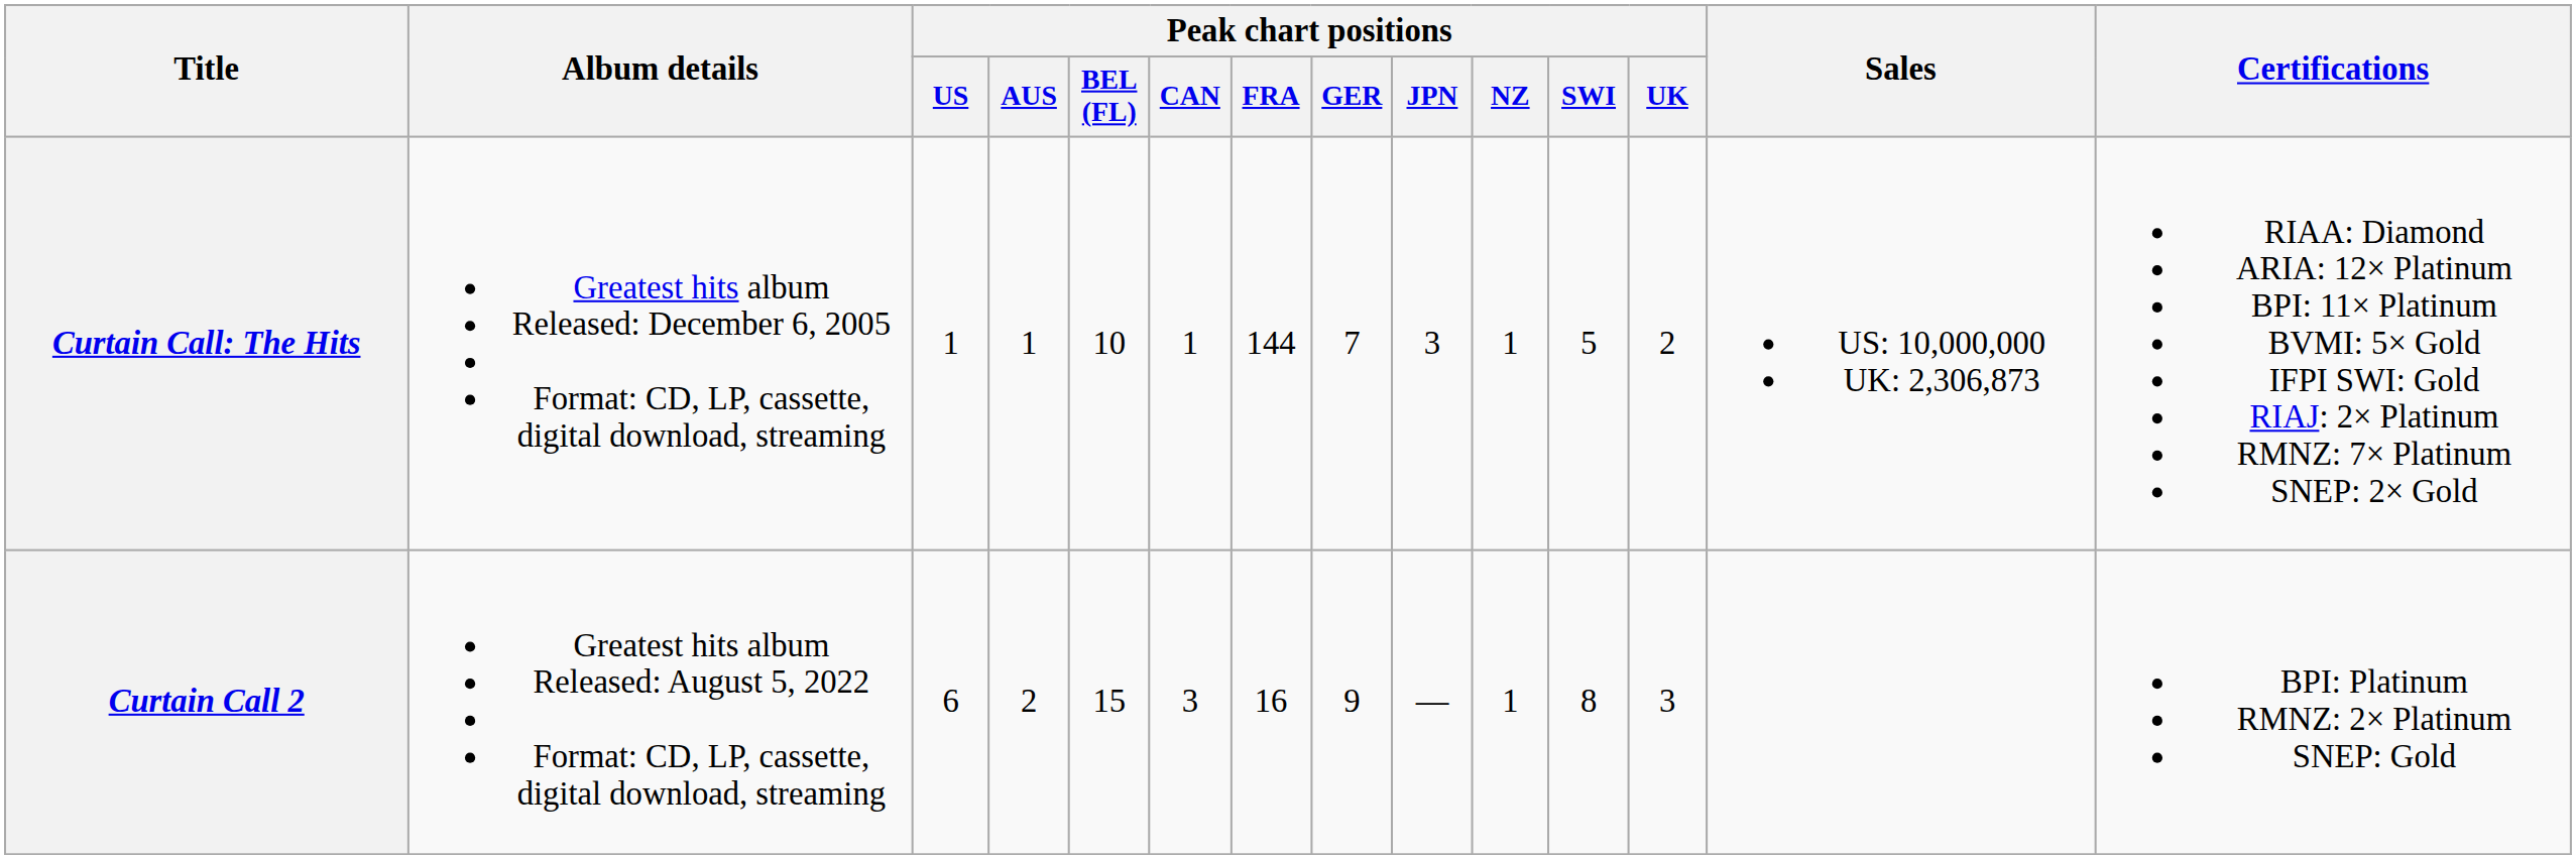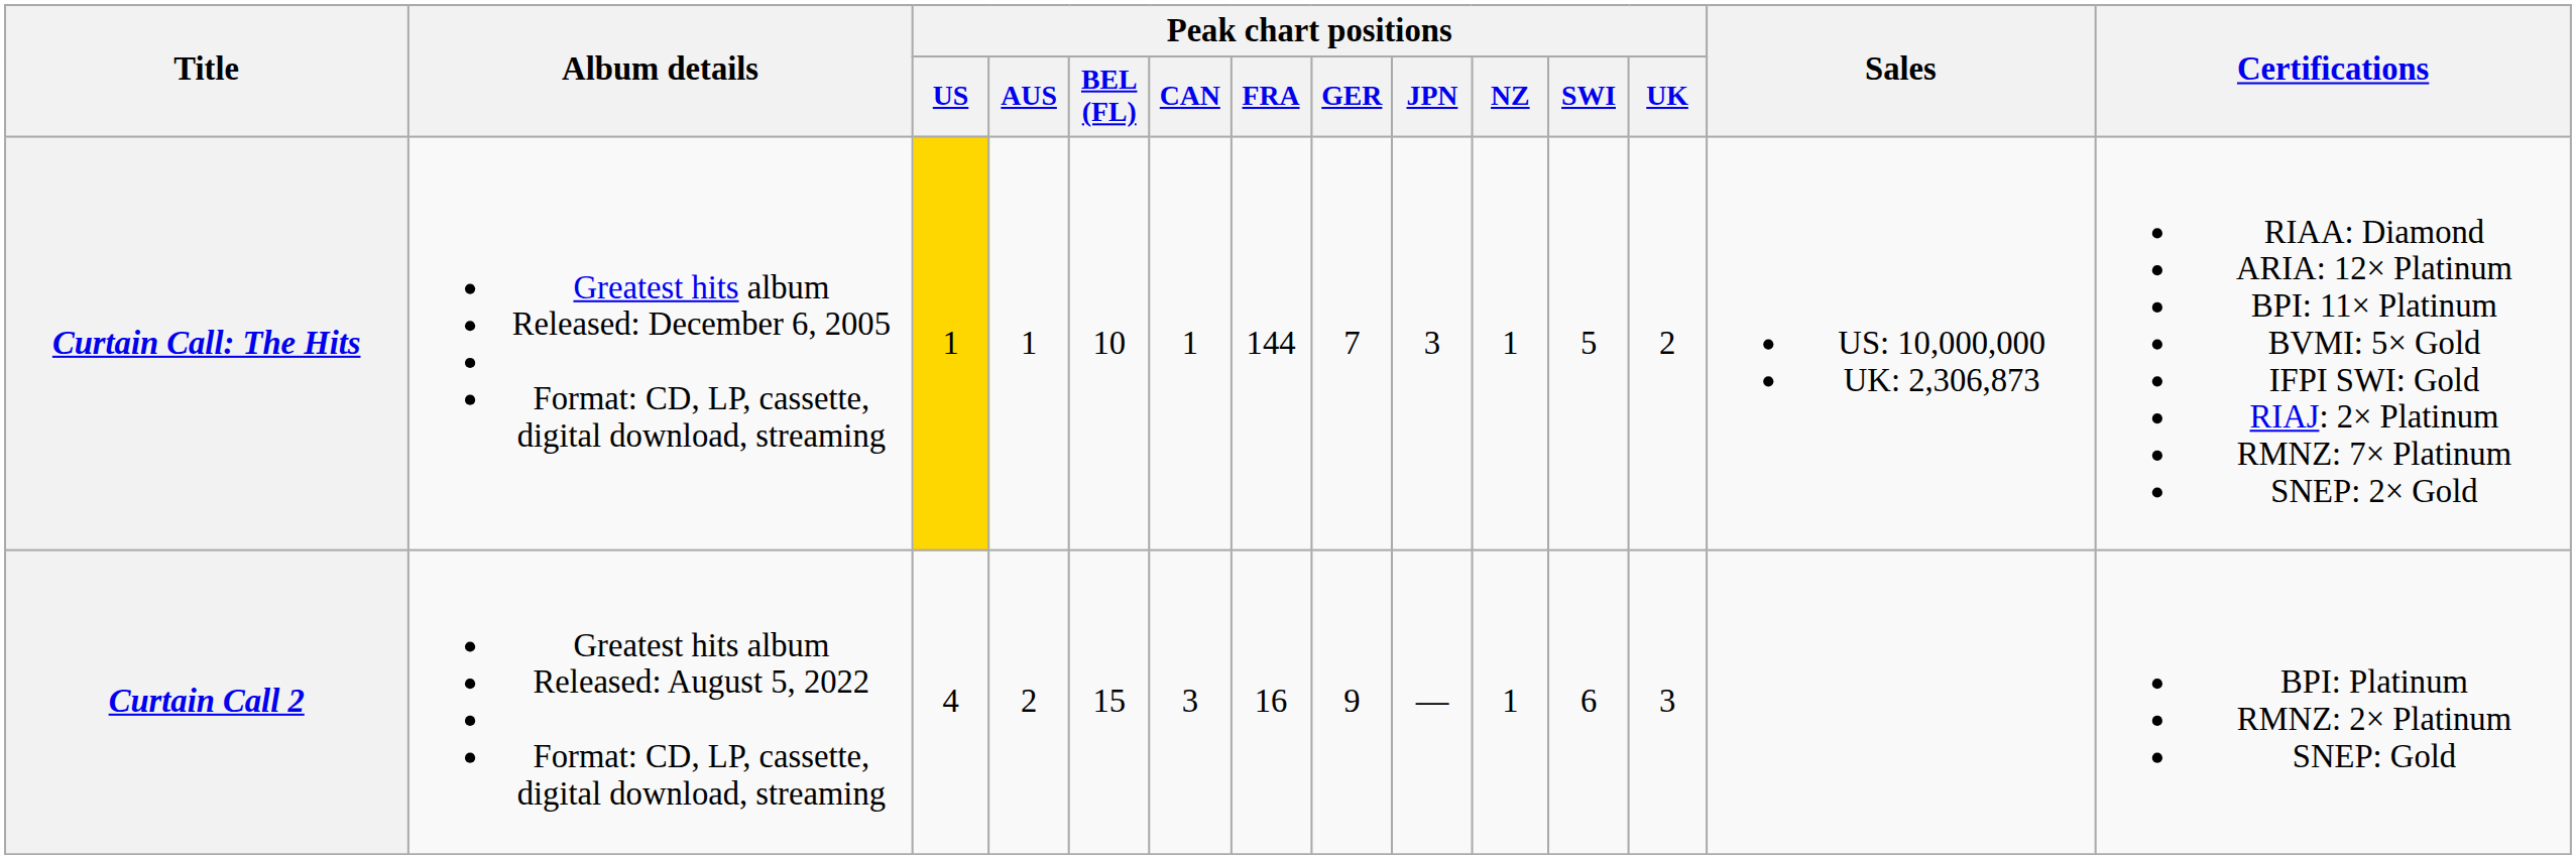Curtain Call: The Hits | Peak chart positions / US: no background -> gold background
Curtain Call 2 | Peak chart positions / US: 6 -> 4
Curtain Call 2 | Peak chart positions / SWI: 8 -> 6
